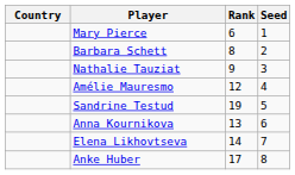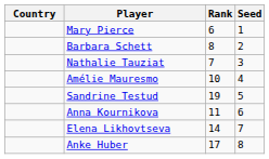Nathalie Tauziat | Rank: 9 -> 7
Amélie Mauresmo | Rank: 12 -> 10
Anna Kournikova | Rank: 13 -> 11
